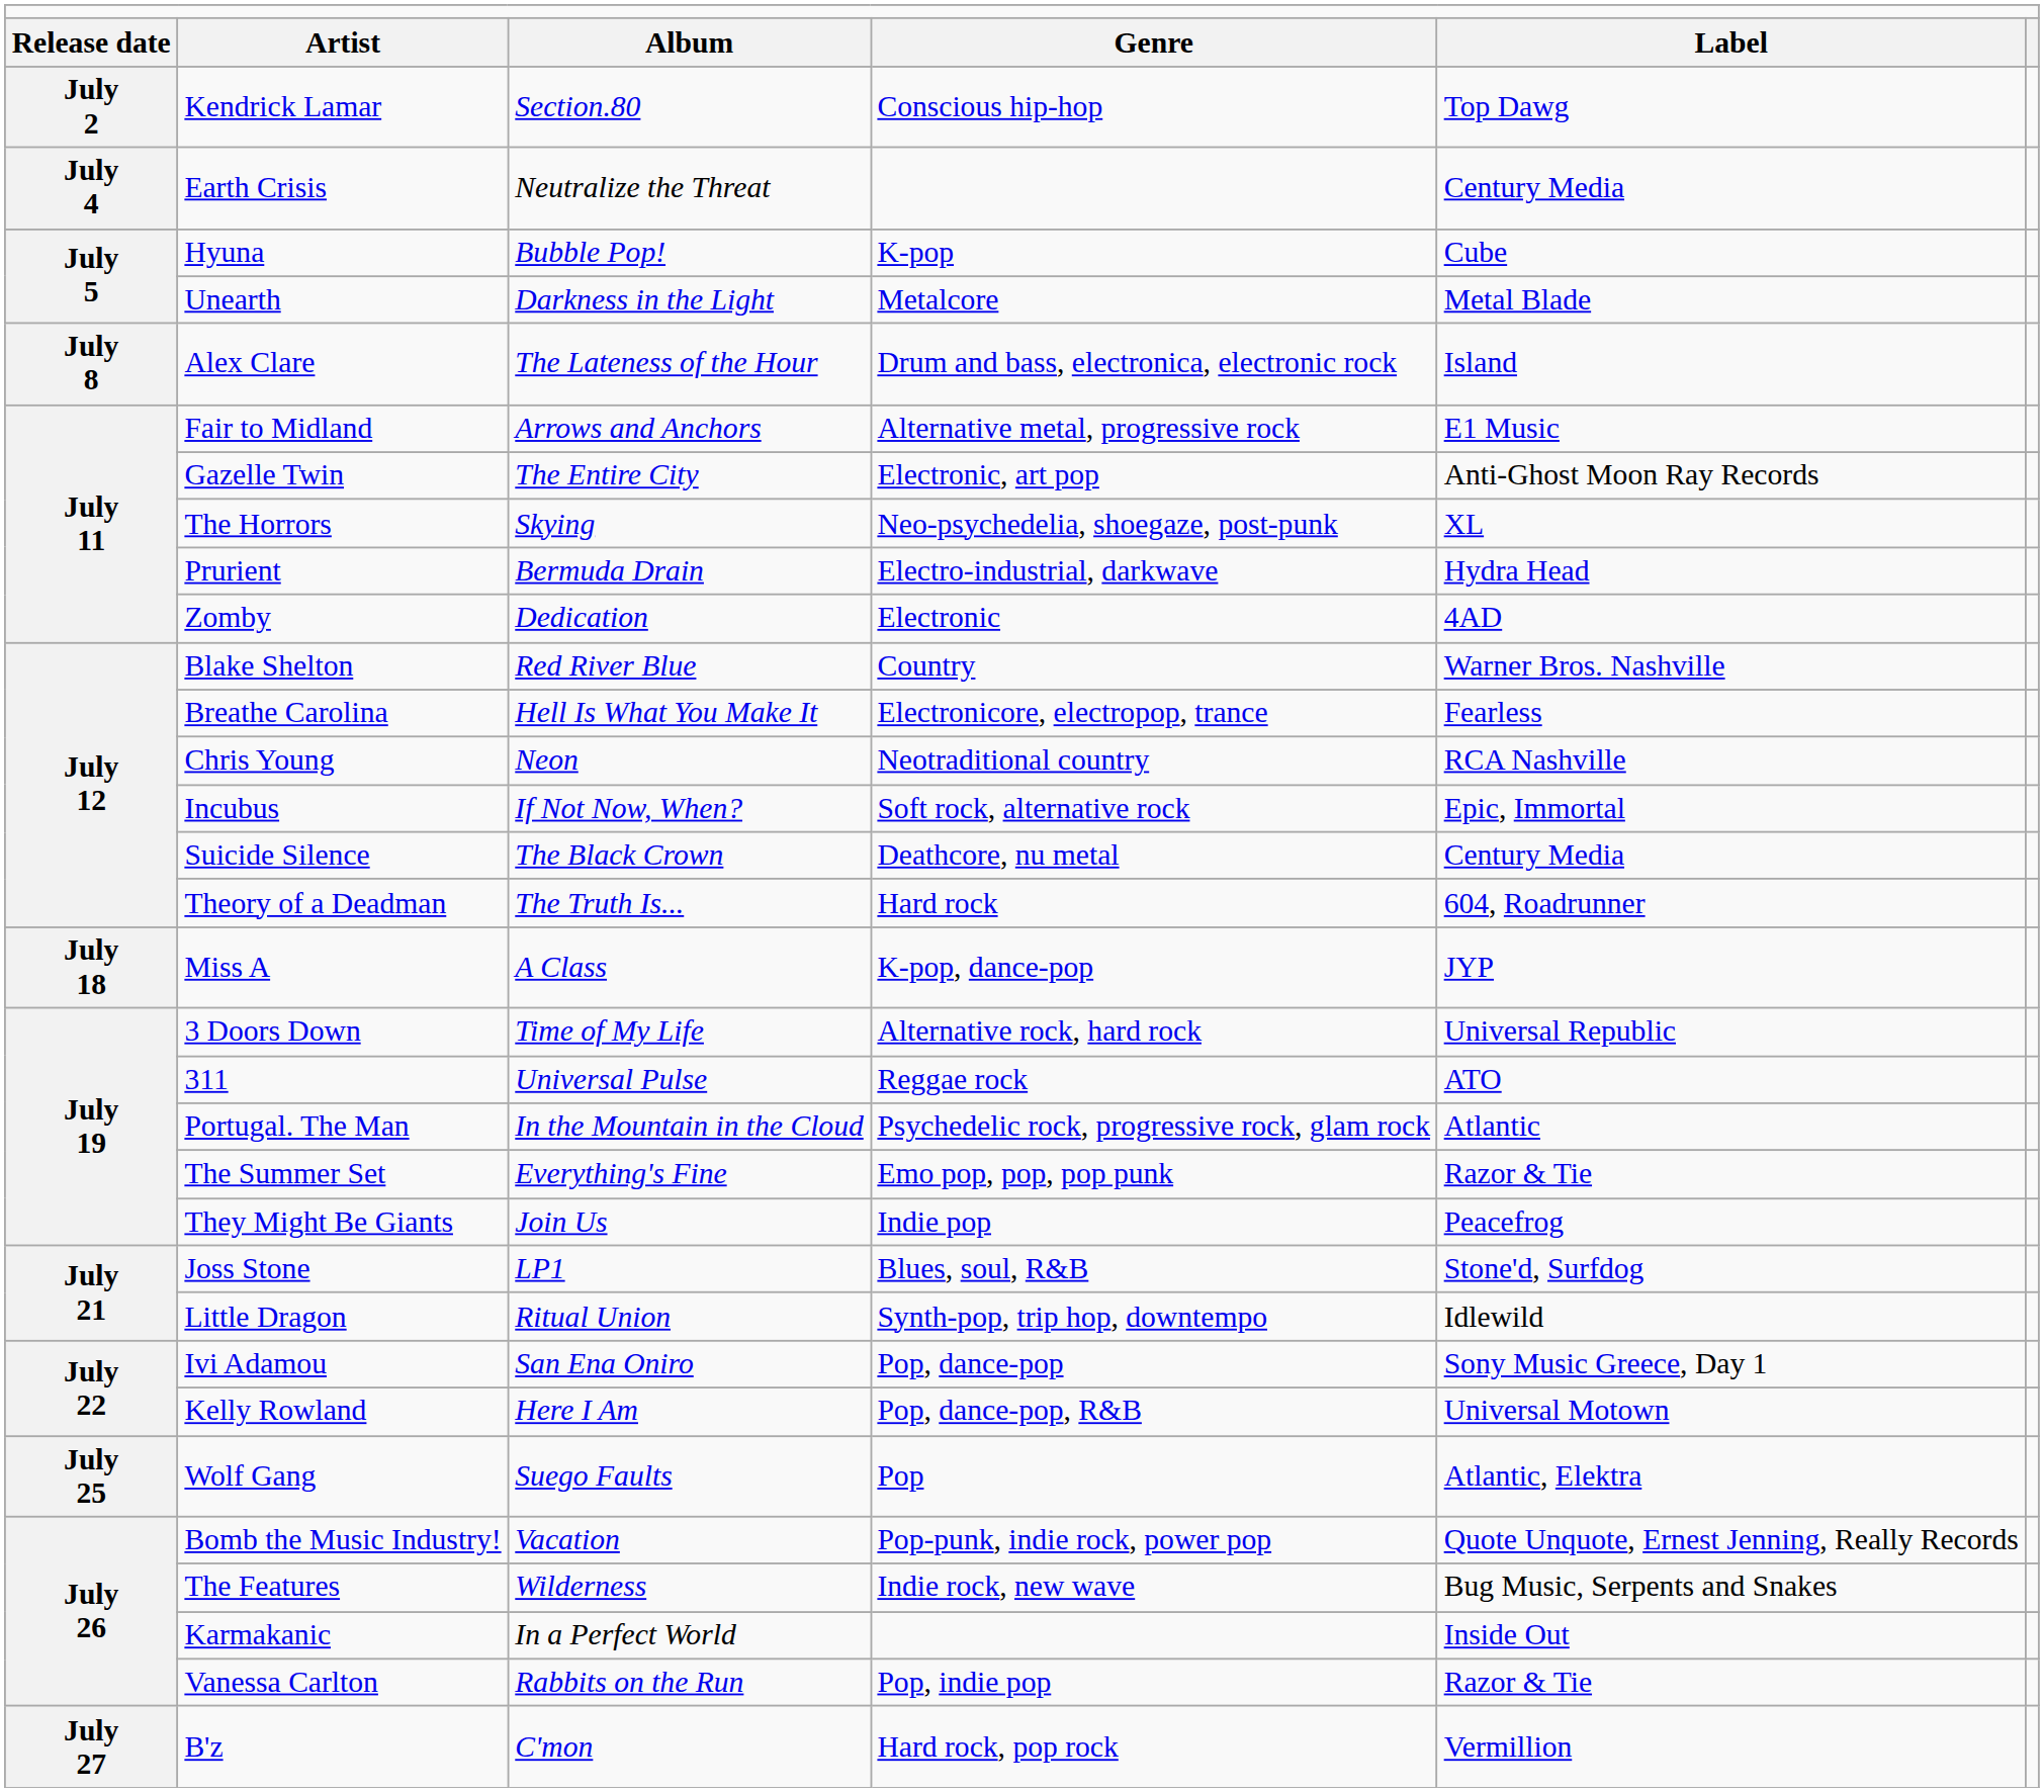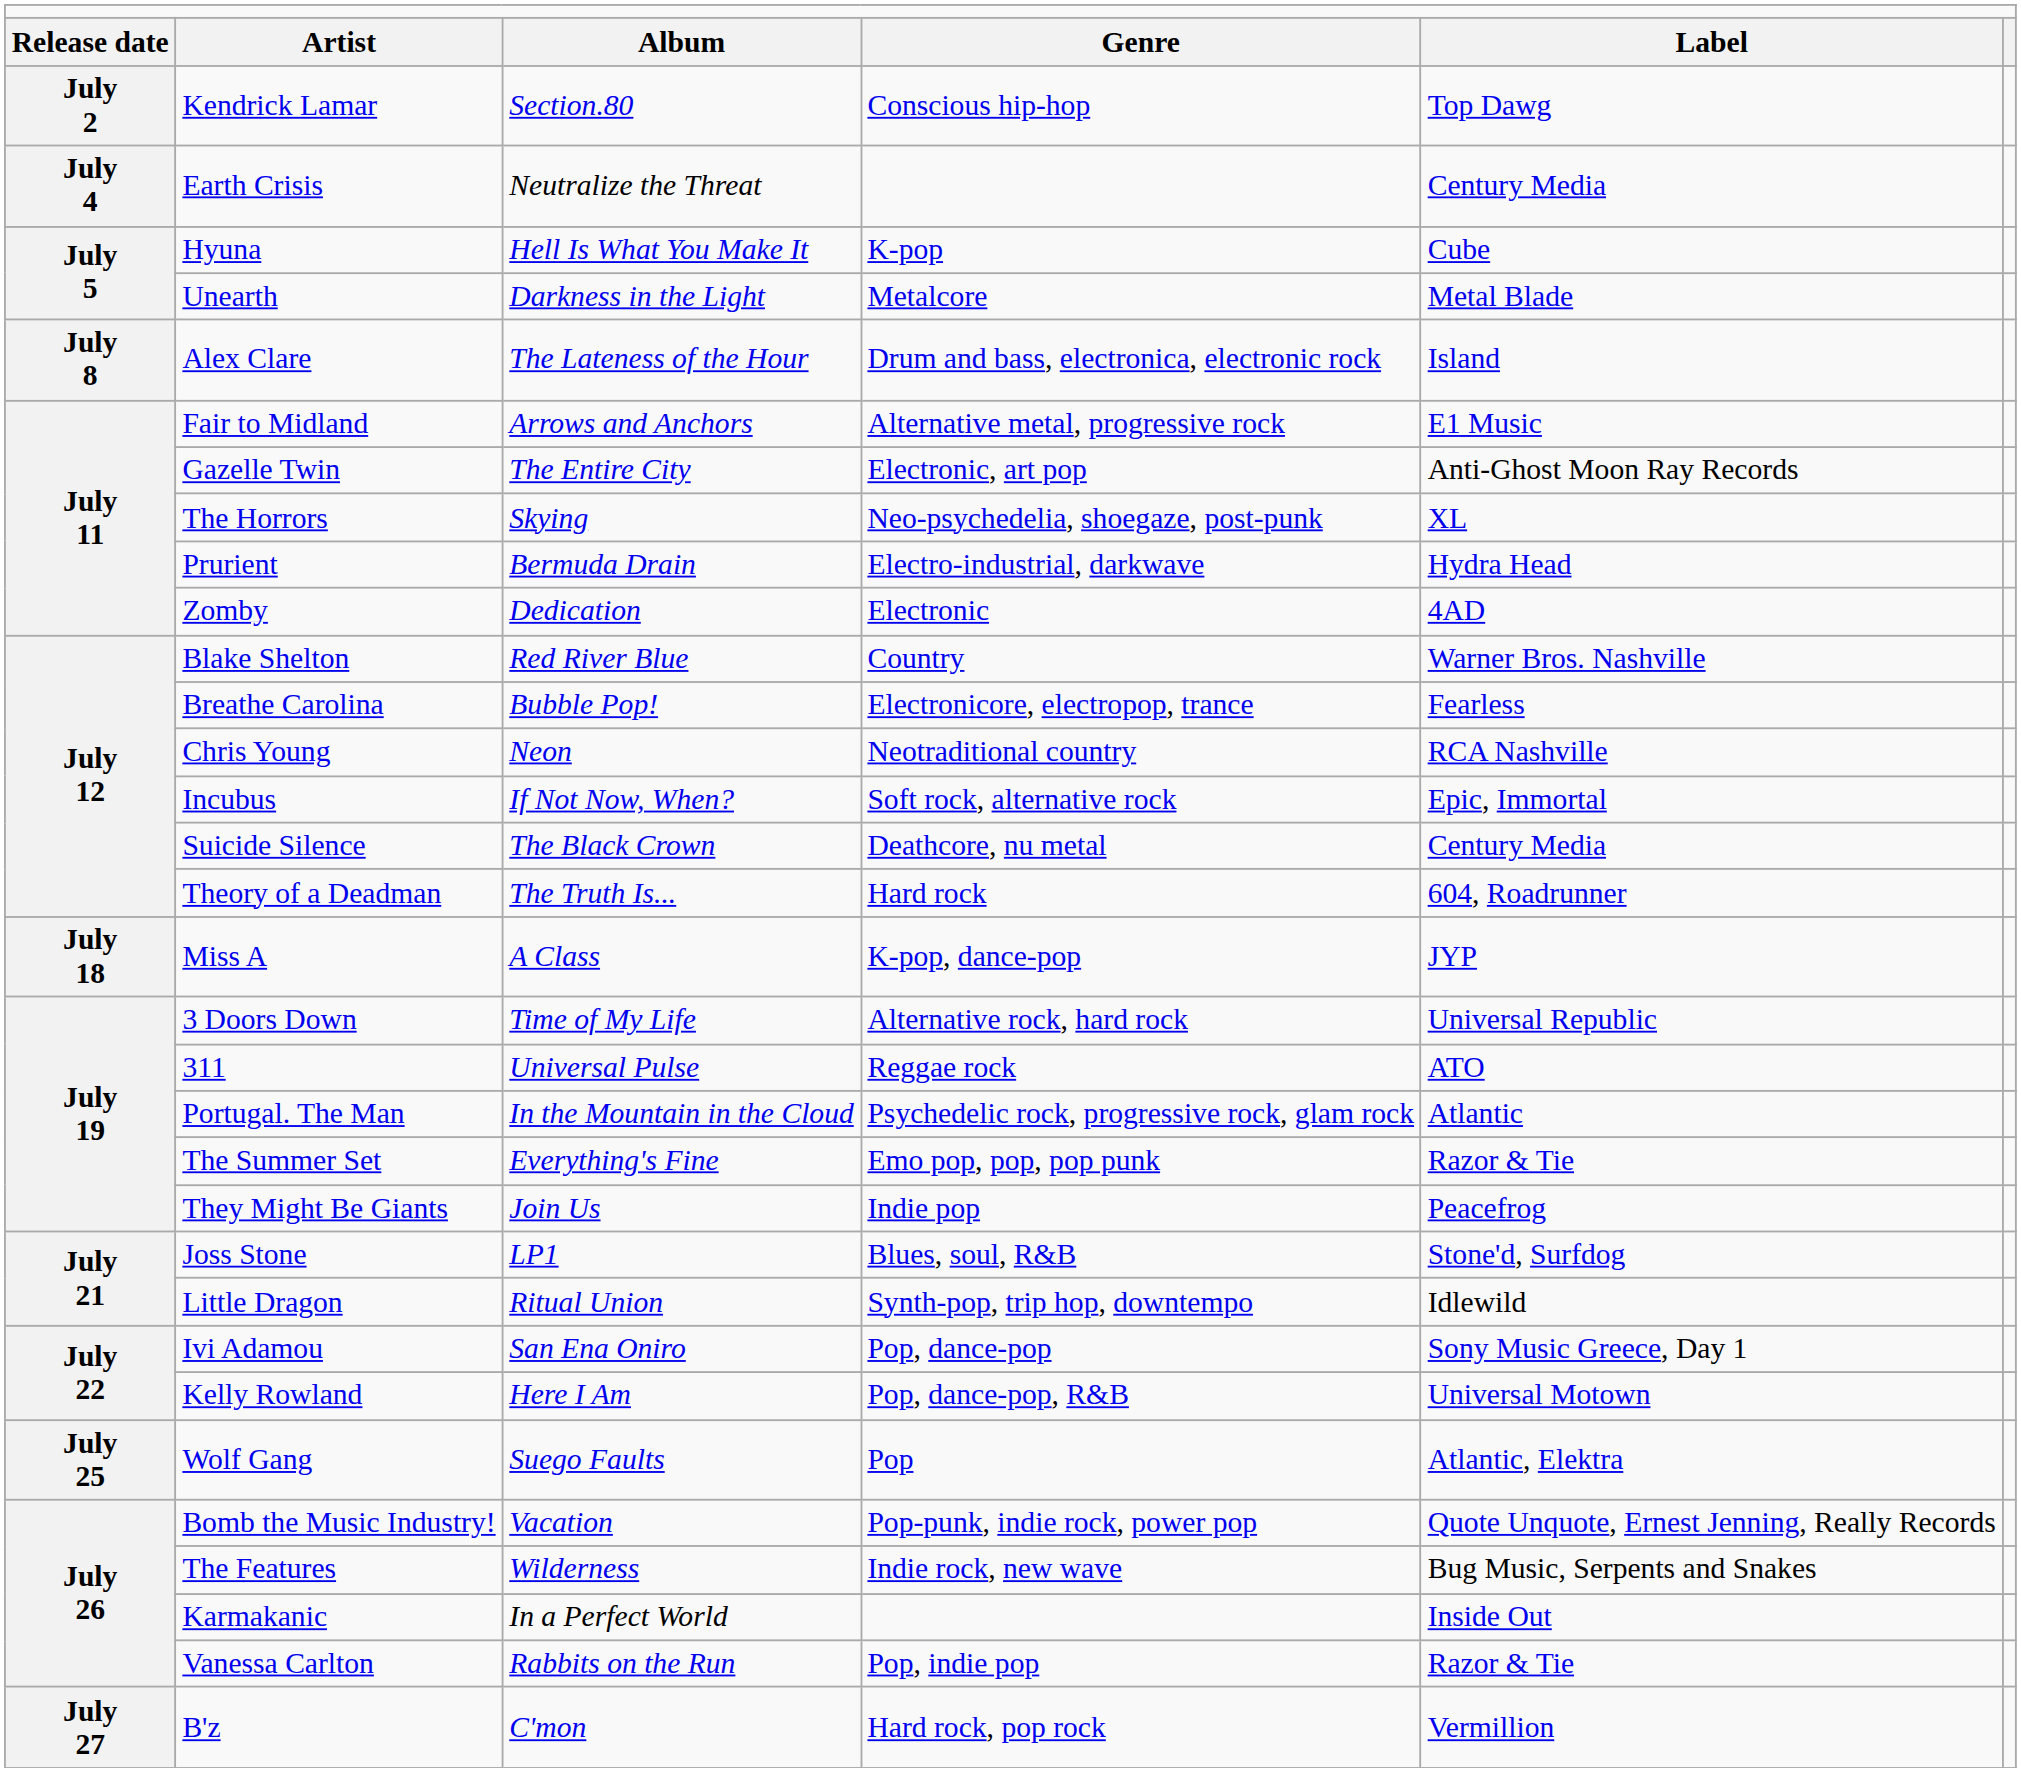Hyuna | column 3: Bubble Pop! -> Hell Is What You Make It
Breathe Carolina | column 3: Hell Is What You Make It -> Bubble Pop!
